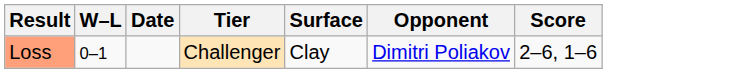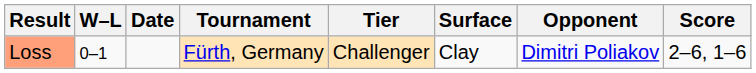+ column: Tournament | Fürth, Germany
